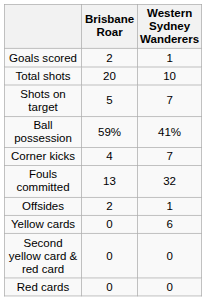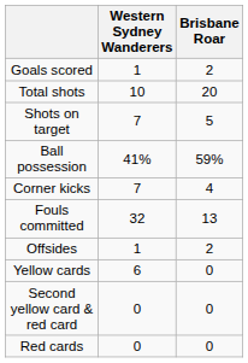columns swapped: Brisbane Roar <-> Western Sydney Wanderers
